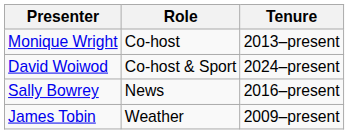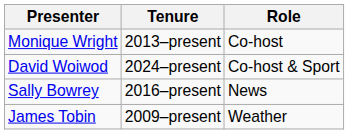columns swapped: Role <-> Tenure
